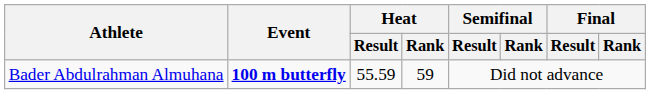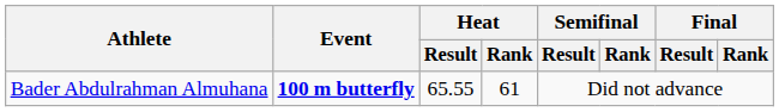Bader Abdulrahman Almuhana | Heat / Result: 55.59 -> 65.55
Bader Abdulrahman Almuhana | Heat / Rank: 59 -> 61
